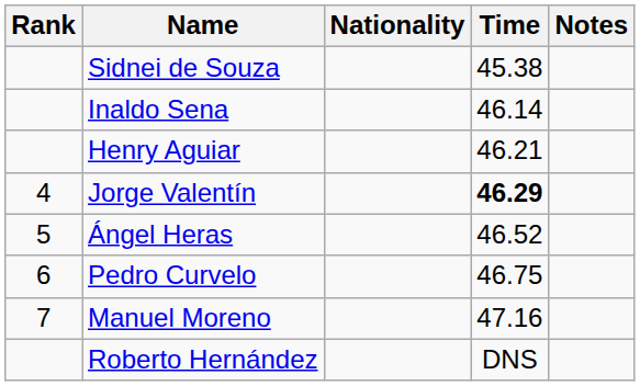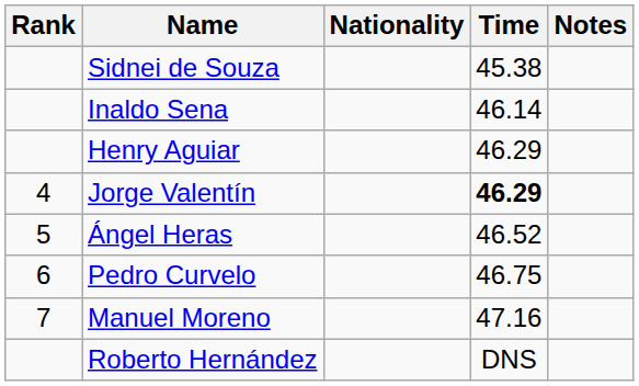Henry Aguiar | Time: 46.21 -> 46.29
